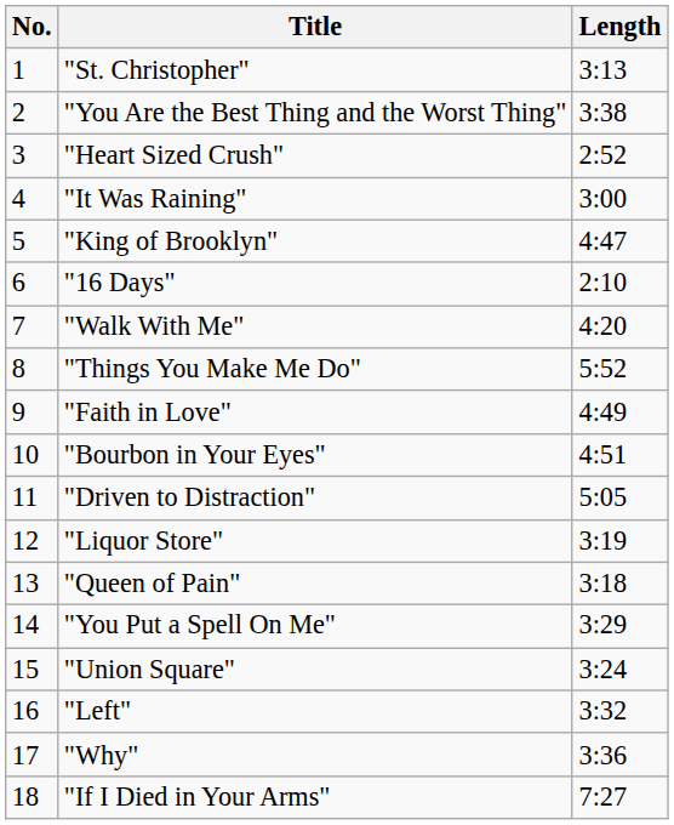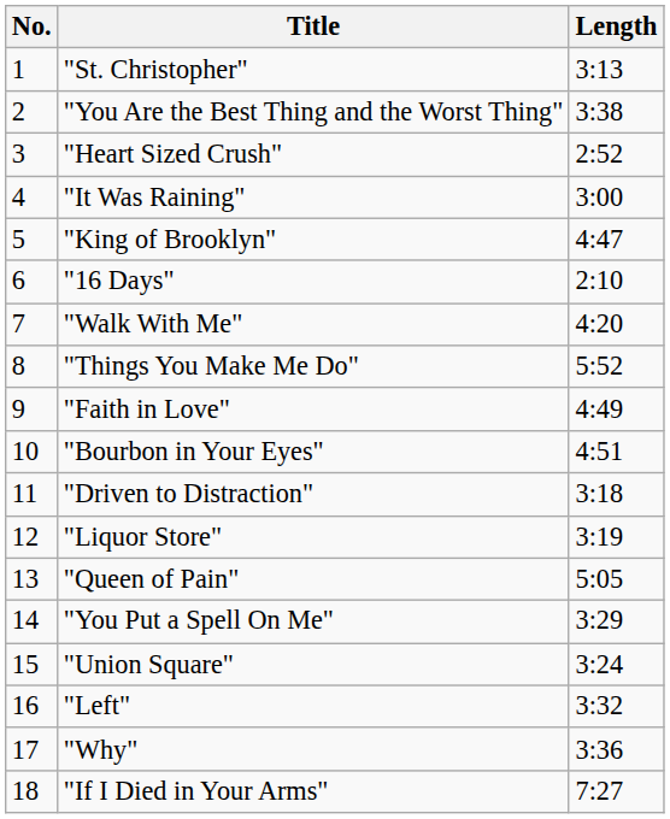"Driven to Distraction" | Length: 5:05 -> 3:18
"Queen of Pain" | Length: 3:18 -> 5:05
